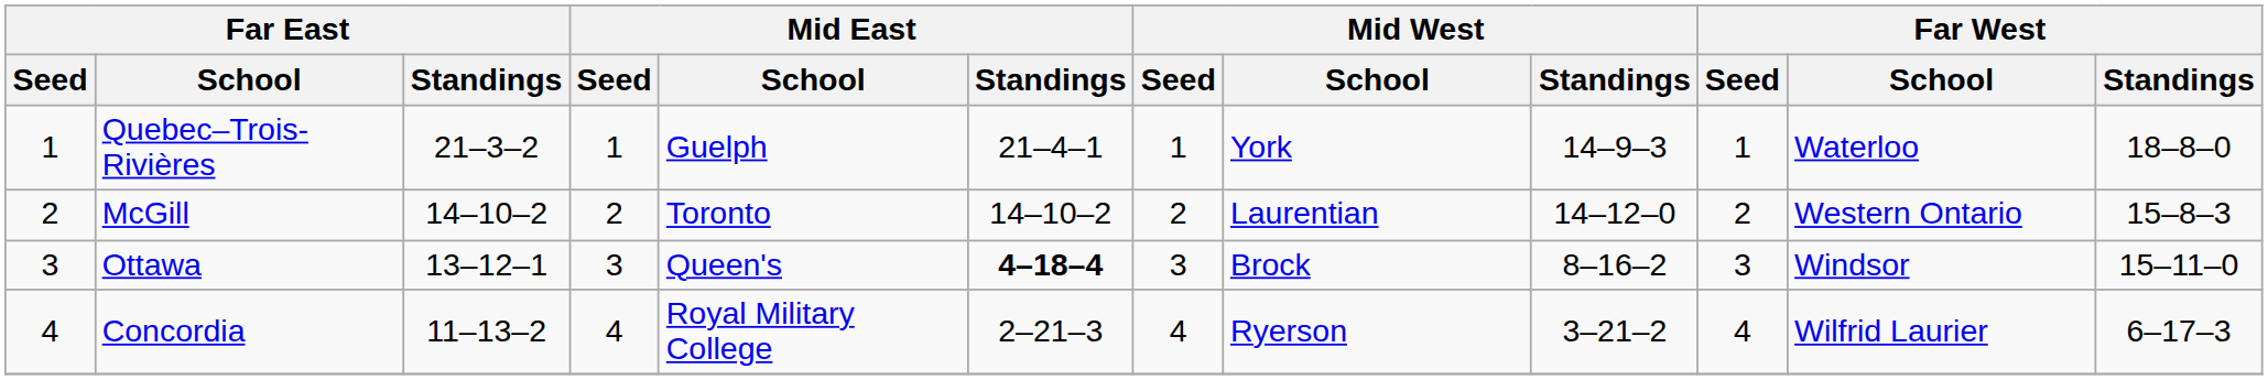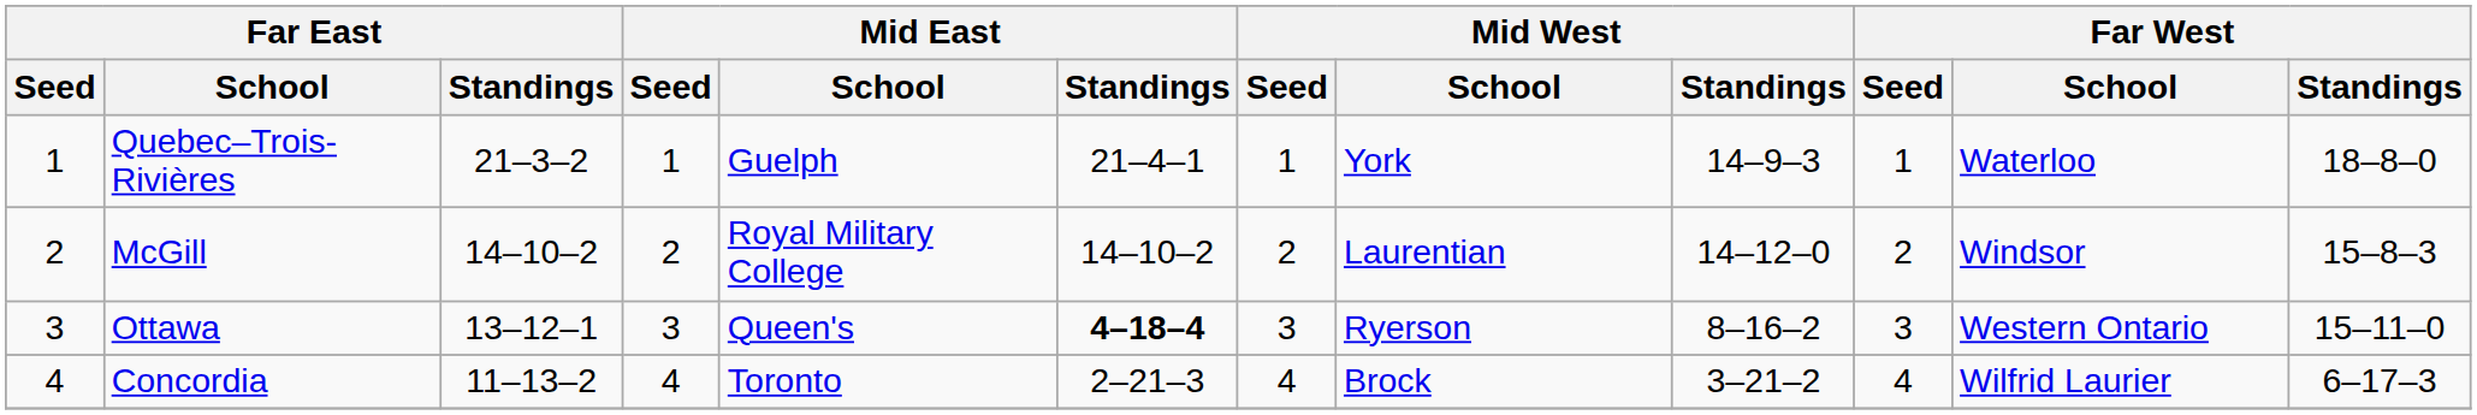McGill | Mid East / School: Toronto -> Royal Military College
McGill | Far West / School: Western Ontario -> Windsor
Ottawa | Mid West / School: Brock -> Ryerson
Ottawa | Far West / School: Windsor -> Western Ontario
Concordia | Mid East / School: Royal Military College -> Toronto
Concordia | Mid West / School: Ryerson -> Brock
